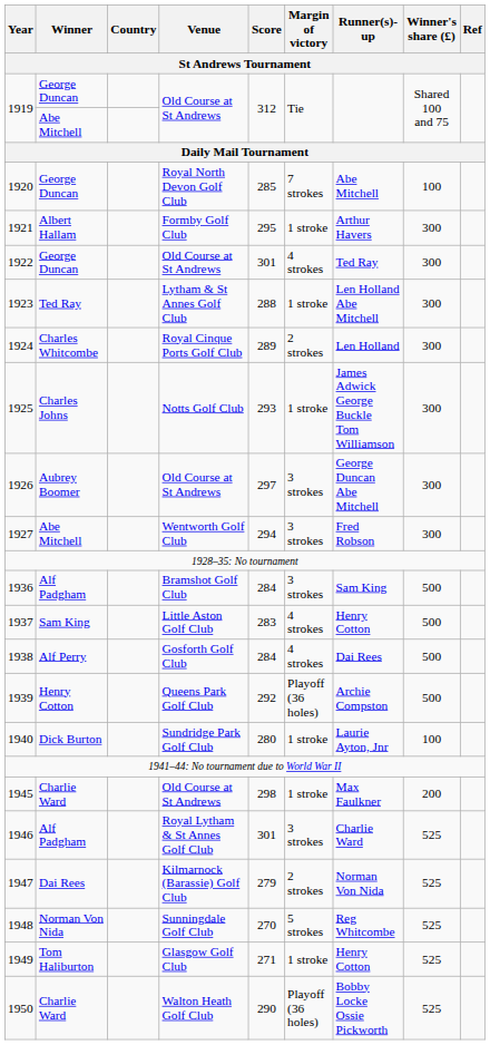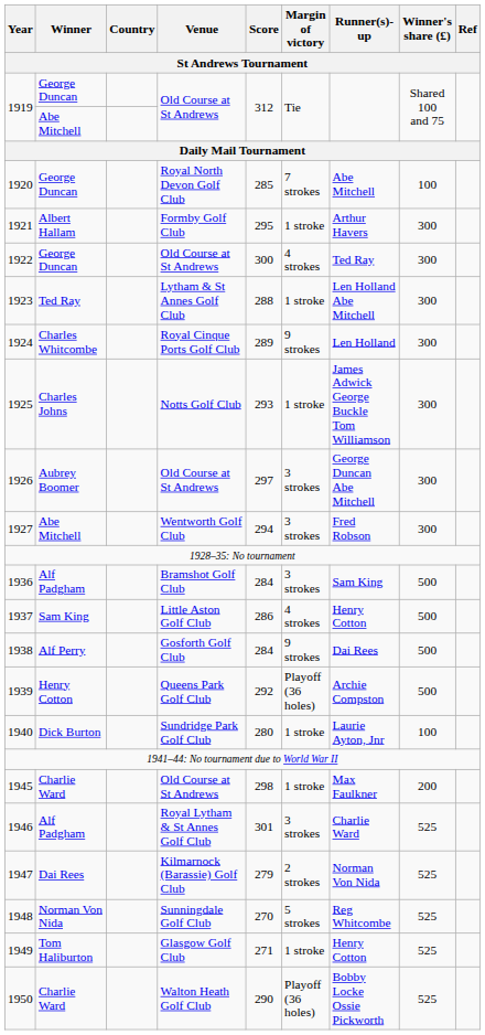1922 | Score: 301 -> 300
1924 | Margin of victory: 2 strokes -> 9 strokes
1937 | Score: 283 -> 286
1938 | Margin of victory: 4 strokes -> 9 strokes
